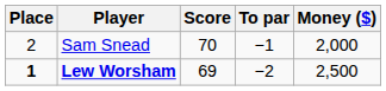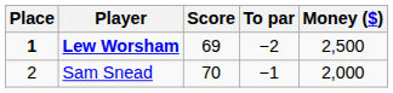rows swapped: Lew Worsham <-> Sam Snead
